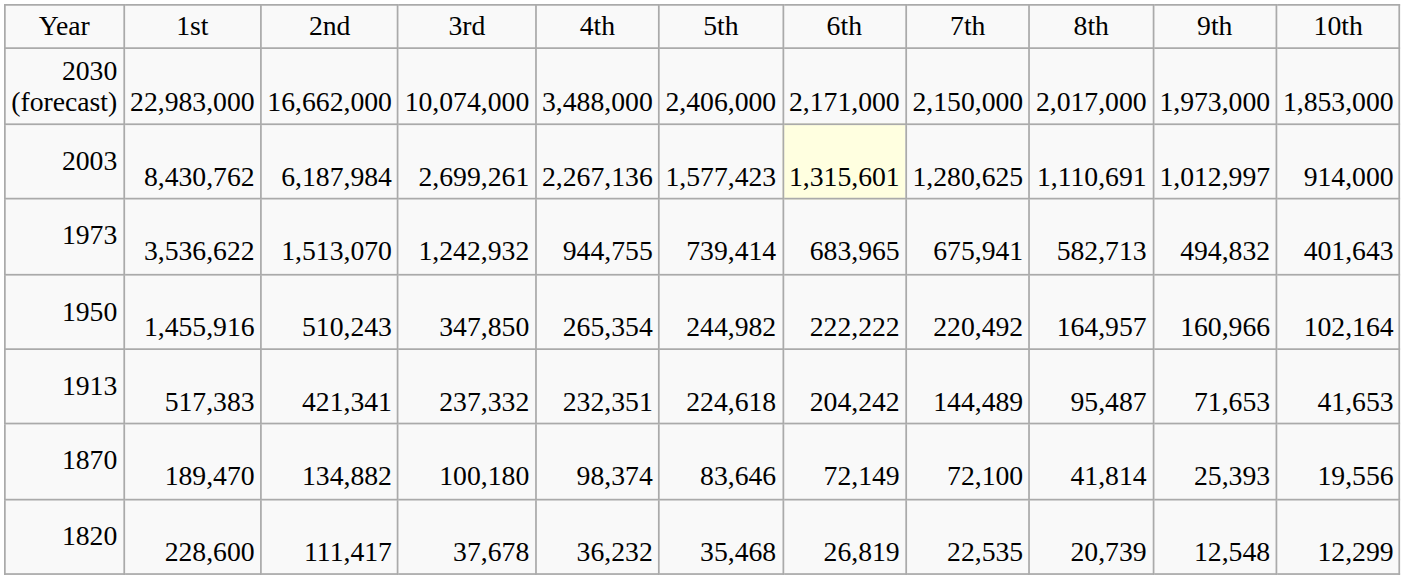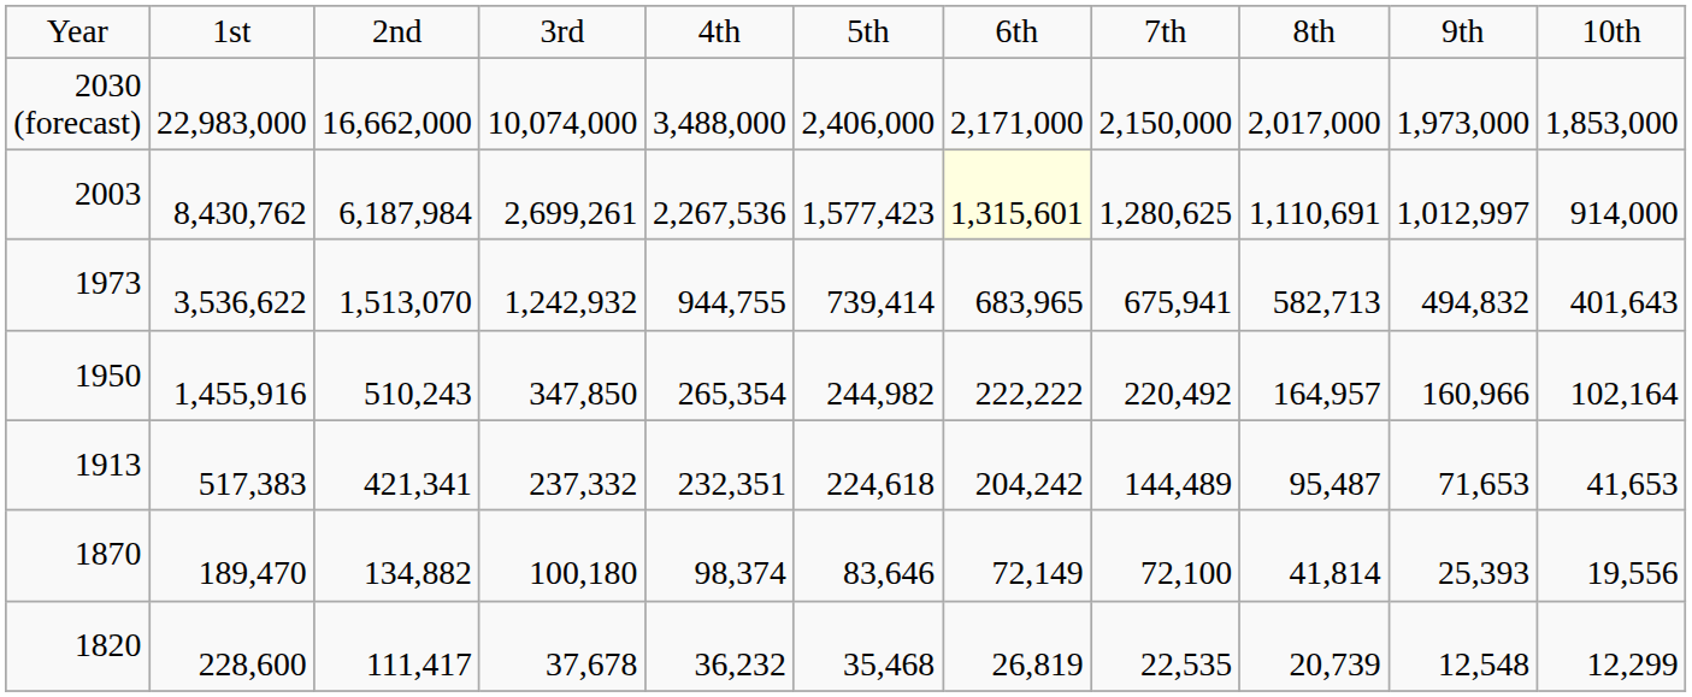2003 | column 5: 2,267,136 -> 2,267,536
